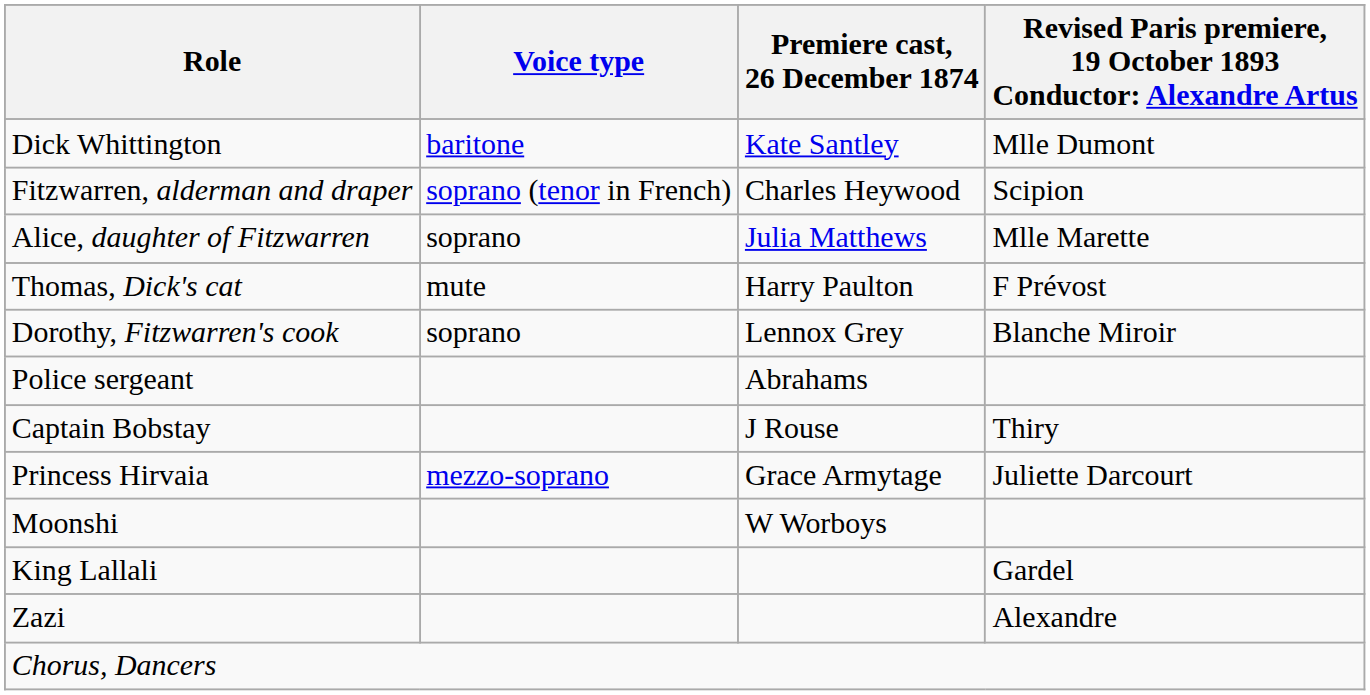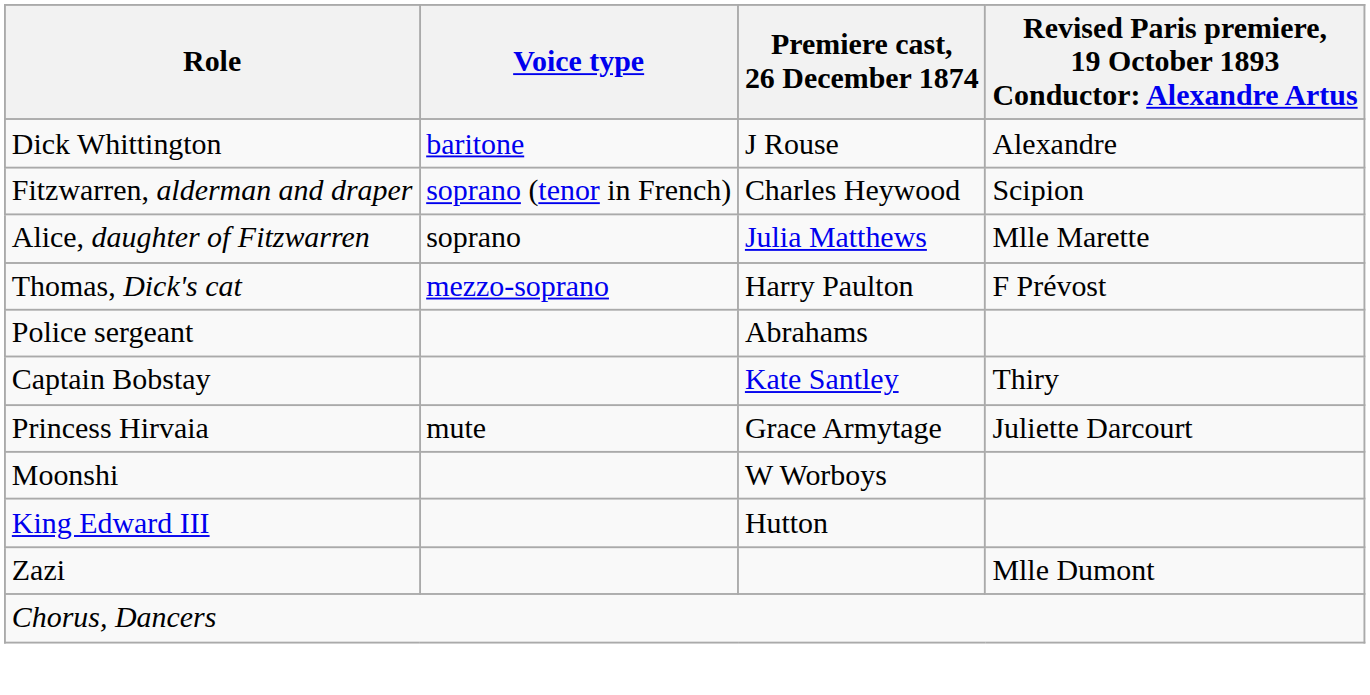Dick Whittington | Premiere cast, 26 December 1874: Kate Santley -> J Rouse
Dick Whittington | column 4: Mlle Dumont -> Alexandre
Thomas, Dick's cat | Voice type: mute -> mezzo-soprano
- row: Dorothy, Fitzwarren's cook | soprano | Lennox Grey | Blanche Miroir
Captain Bobstay | Premiere cast, 26 December 1874: J Rouse -> Kate Santley
Princess Hirvaia | Voice type: mezzo-soprano -> mute
+ row: King Edward III | Hutton
- row: King Lallali | Gardel
Zazi | column 4: Alexandre -> Mlle Dumont
